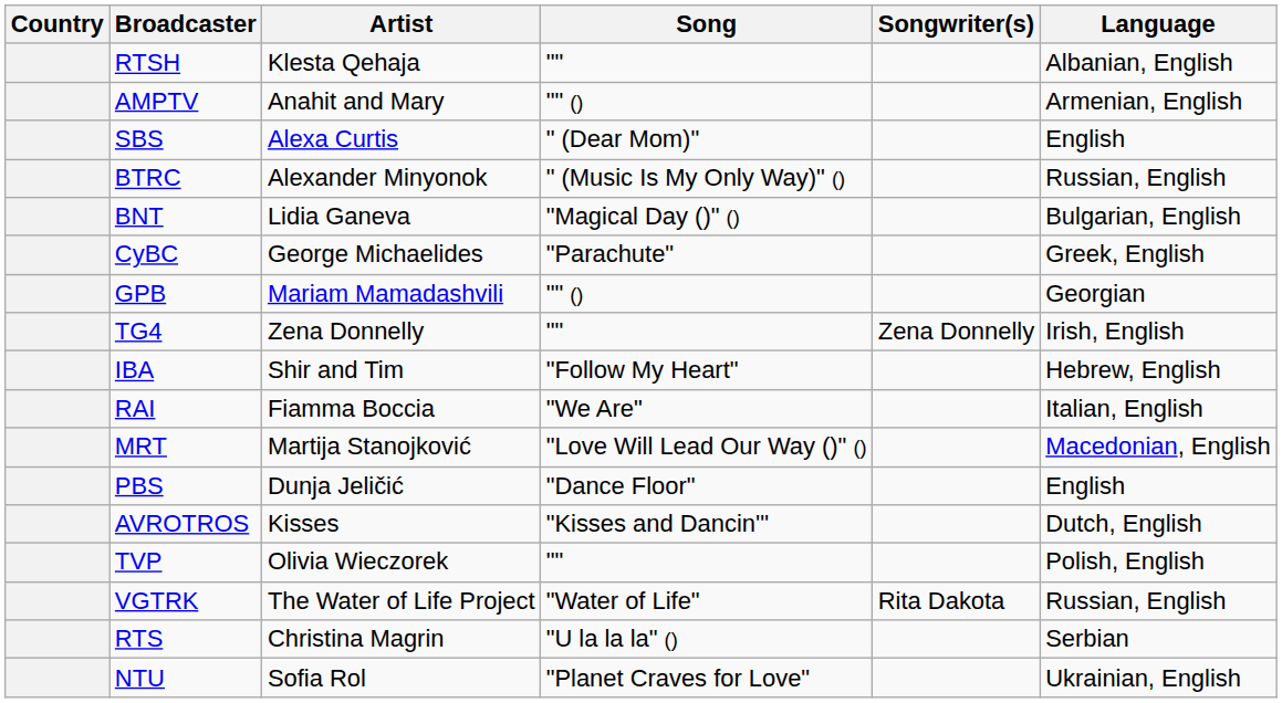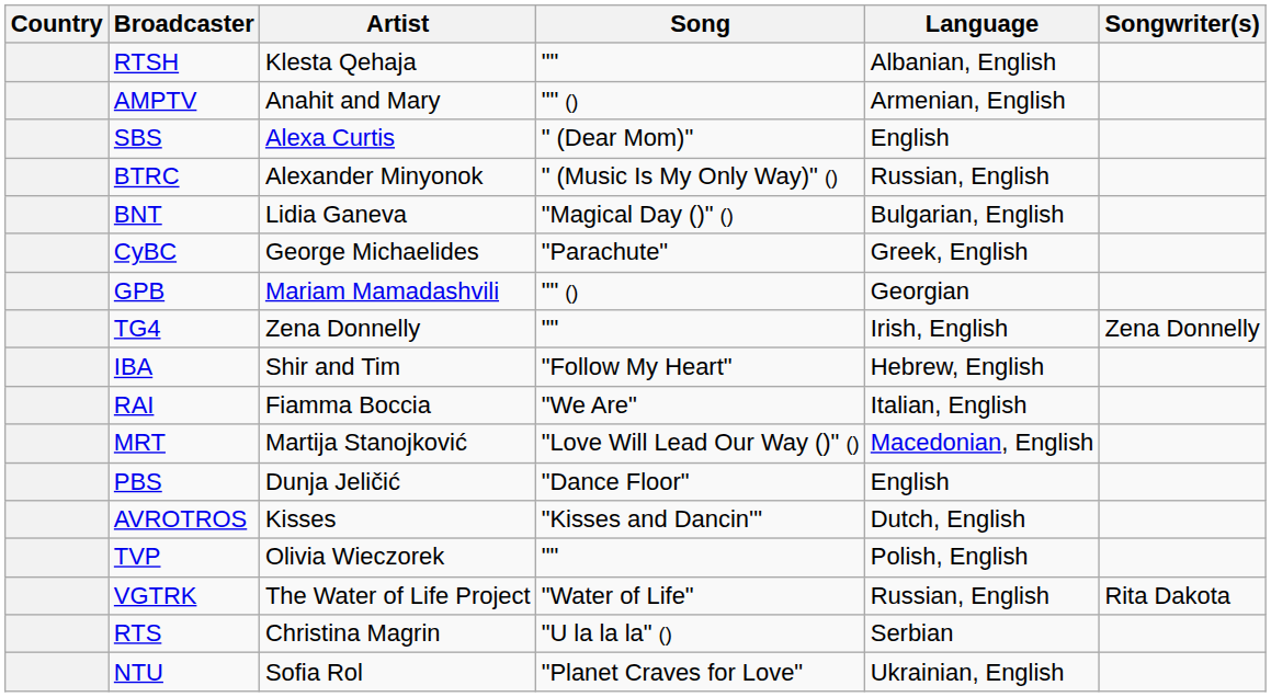columns swapped: Language <-> Songwriter(s)
